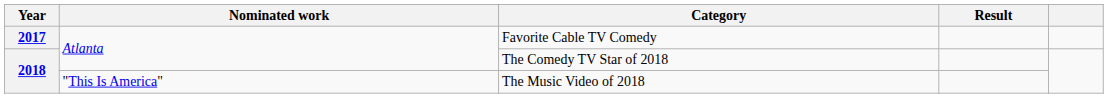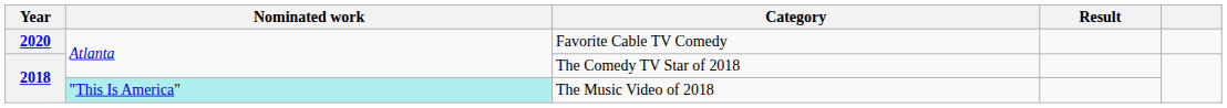Favorite Cable TV Comedy | Year: 2017 -> 2020
The Music Video of 2018 | Nominated work: no background -> paleturquoise background
